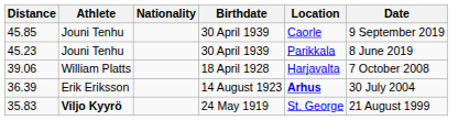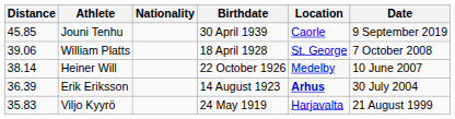- row: 45.23 | Jouni Tenhu | 30 April 1939 | Parikkala | 8 June 2019
39.06 | Location: Harjavalta -> St. George
+ row: 38.14 | Heiner Will | 22 October 1926 | Medelby | 10 June 2007
35.83 | Athlete: bold -> normal
35.83 | Location: St. George -> Harjavalta
